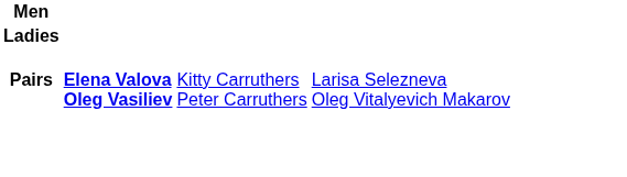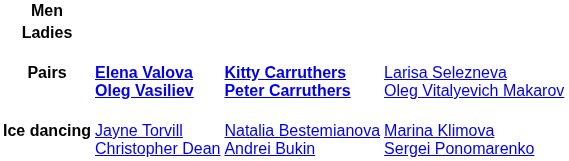Pairs | column 3: normal -> bold
+ row: Ice dancing | Jayne Torvill Christopher Dean | Natalia Bestemianova Andrei Bukin | Marina Klimova Sergei Ponomarenko
